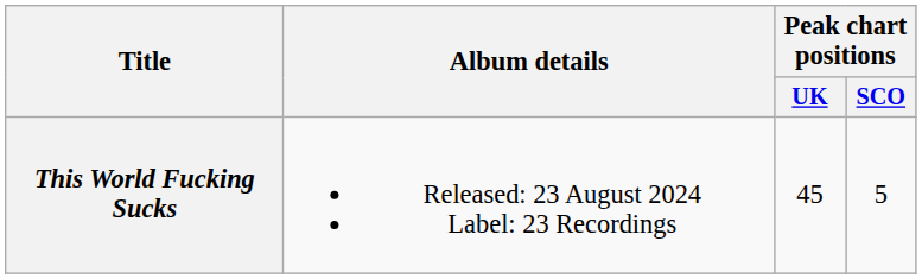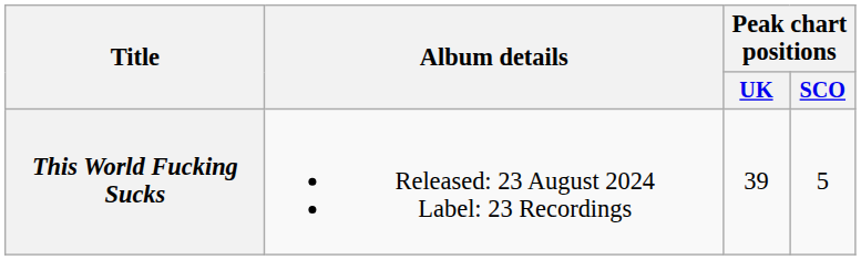This World Fucking Sucks | Peak chart positions / UK: 45 -> 39
